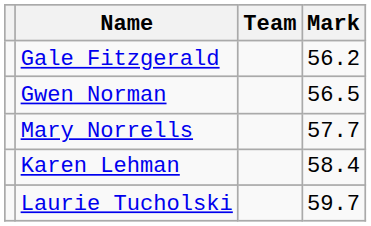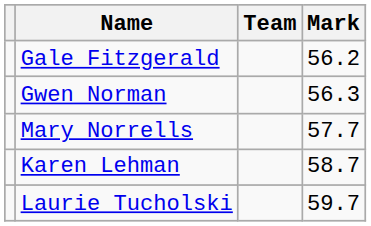Gwen Norman | Mark: 56.5 -> 56.3
Karen Lehman | Mark: 58.4 -> 58.7
